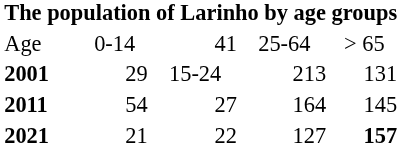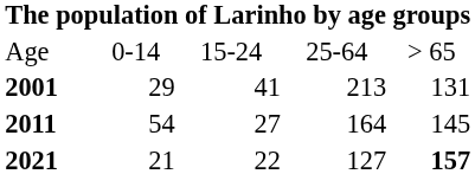Age | column 3: 41 -> 15-24
2001 | column 3: 15-24 -> 41
